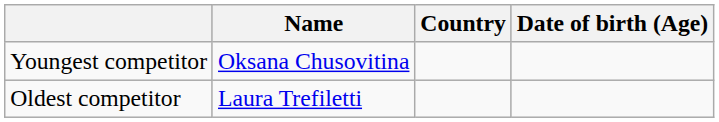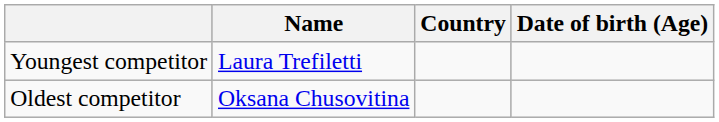Youngest competitor | Name: Oksana Chusovitina -> Laura Trefiletti
Oldest competitor | Name: Laura Trefiletti -> Oksana Chusovitina
